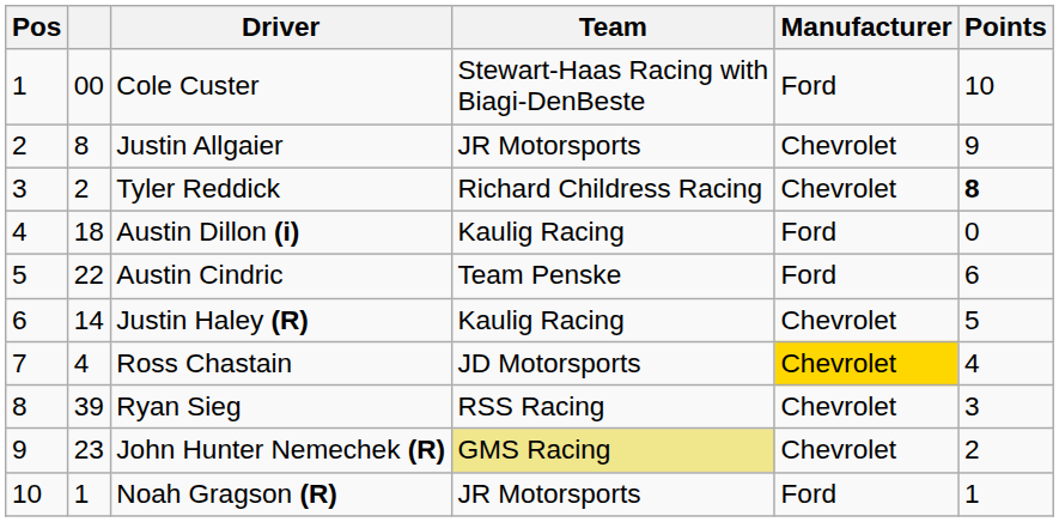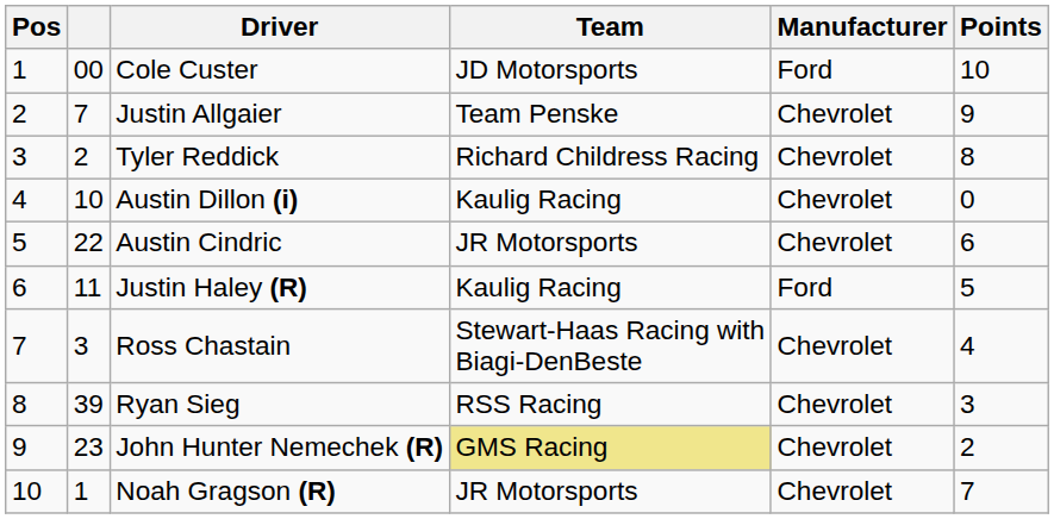Cole Custer | Team: Stewart-Haas Racing with Biagi-DenBeste -> JD Motorsports
Justin Allgaier | column 2: 8 -> 7
Justin Allgaier | Team: JR Motorsports -> Team Penske
Tyler Reddick | Points: bold -> normal
Austin Dillon (i) | column 2: 18 -> 10
Austin Dillon (i) | Manufacturer: Ford -> Chevrolet
Austin Cindric | Team: Team Penske -> JR Motorsports
Austin Cindric | Manufacturer: Ford -> Chevrolet
Justin Haley (R) | column 2: 14 -> 11
Justin Haley (R) | Manufacturer: Chevrolet -> Ford
Ross Chastain | column 2: 4 -> 3
Ross Chastain | Team: JD Motorsports -> Stewart-Haas Racing with Biagi-DenBeste
Ross Chastain | Manufacturer: gold background -> no background
Noah Gragson (R) | Manufacturer: Ford -> Chevrolet
Noah Gragson (R) | Points: 1 -> 7
